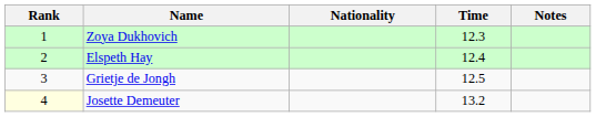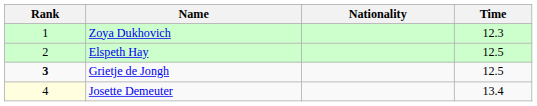- column: Notes
Elspeth Hay | Time: 12.4 -> 12.5
Grietje de Jongh | Rank: normal -> bold
Josette Demeuter | Time: 13.2 -> 13.4
